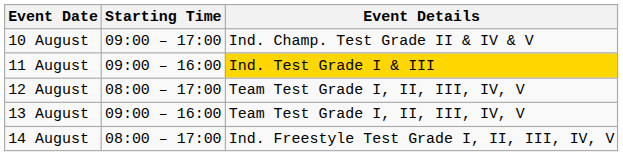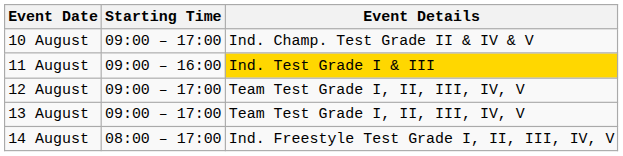12 August | Starting Time: 08:00 – 17:00 -> 09:00 – 17:00
13 August | Starting Time: 09:00 – 16:00 -> 09:00 – 17:00
